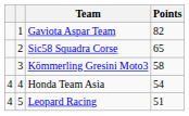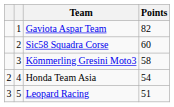Sic58 Squadra Corse | Points: 65 -> 60
Honda Team Asia | column 1: 4 -> 2
Leopard Racing | column 1: 4 -> 3
